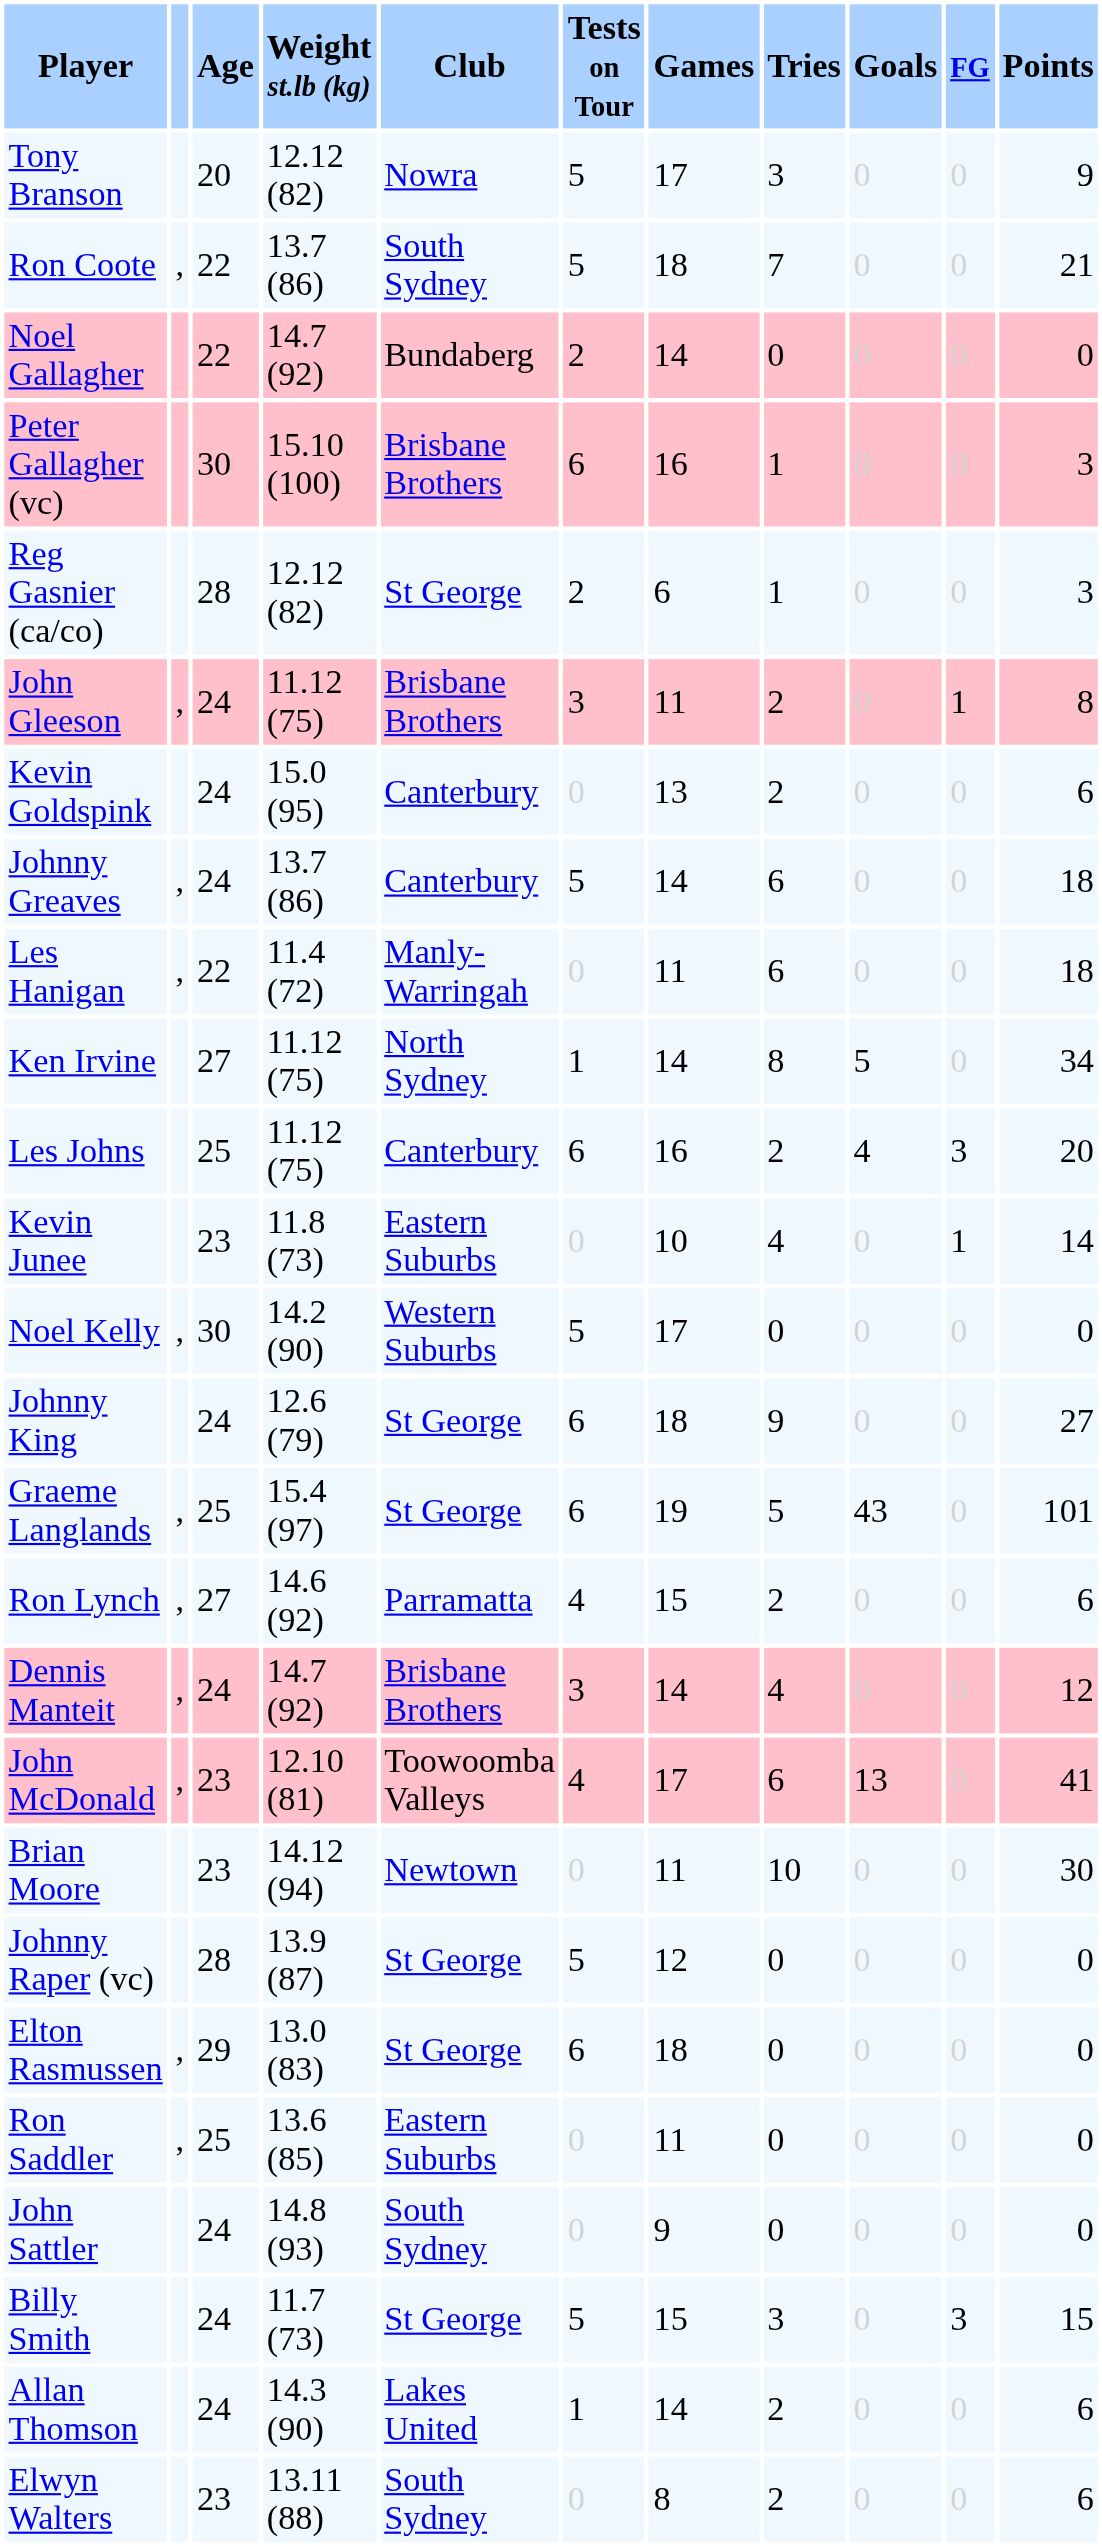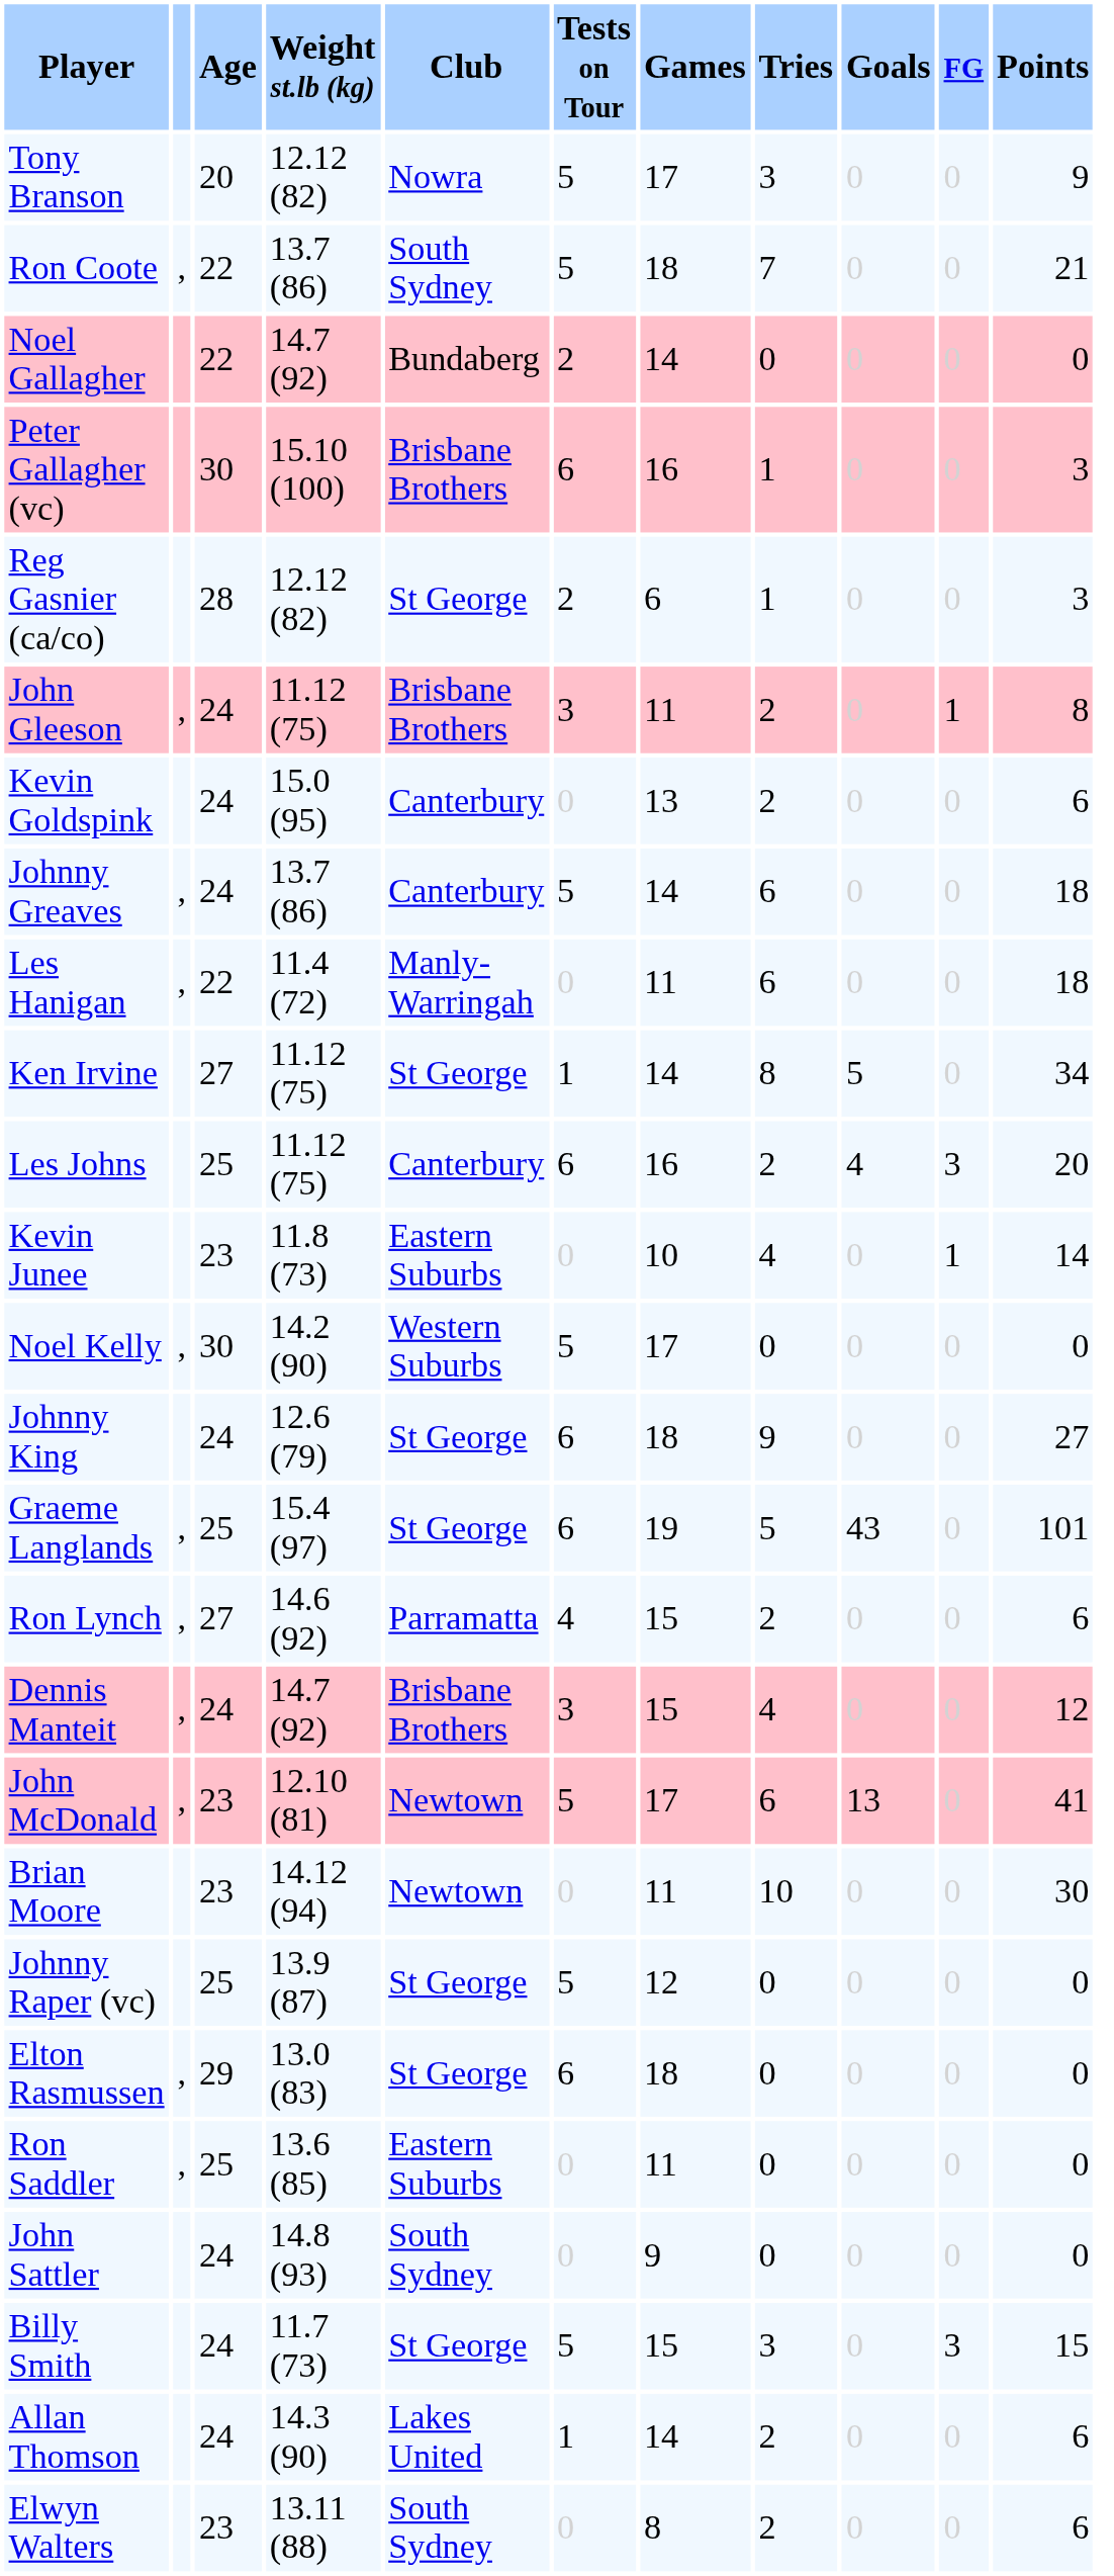Ken Irvine | Club: North Sydney -> St George
Dennis Manteit | Games: 14 -> 15
John McDonald | Club: Toowoomba Valleys -> Newtown
John McDonald | Tests on Tour: 4 -> 5
Johnny Raper (vc) | Age: 28 -> 25
